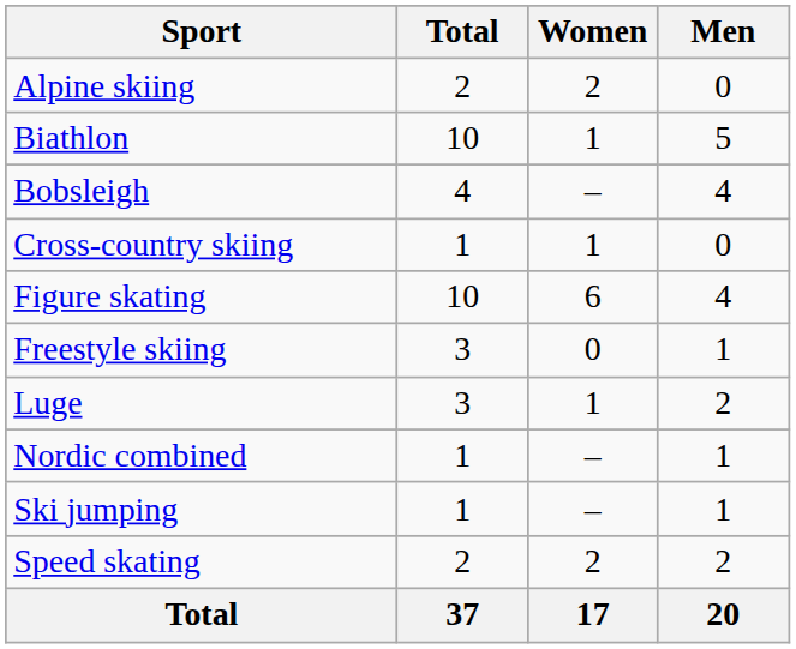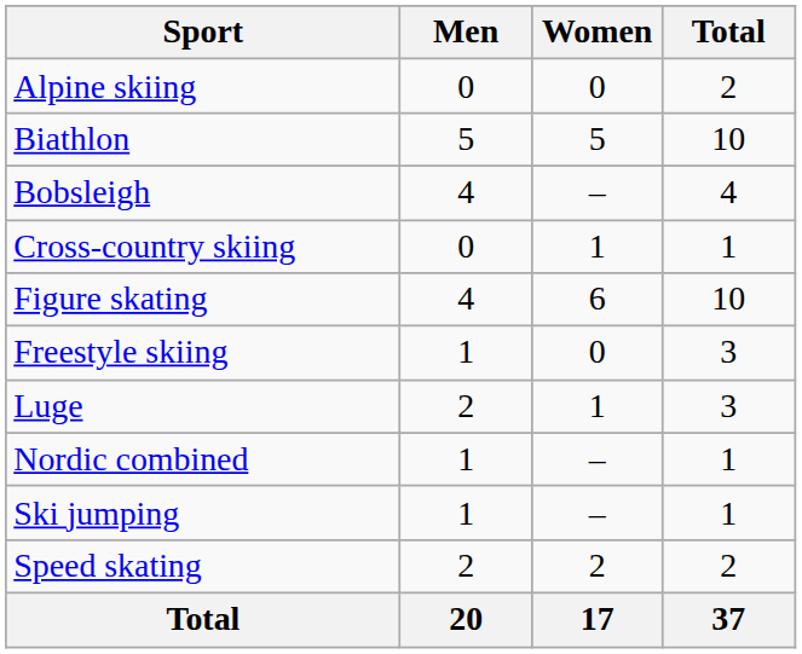columns swapped: Men <-> Total
Alpine skiing | Women: 2 -> 0
Biathlon | Women: 1 -> 5
